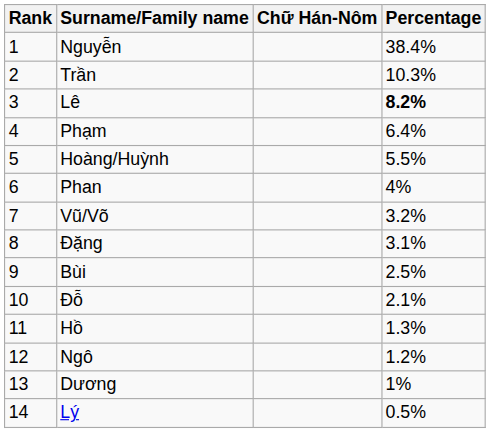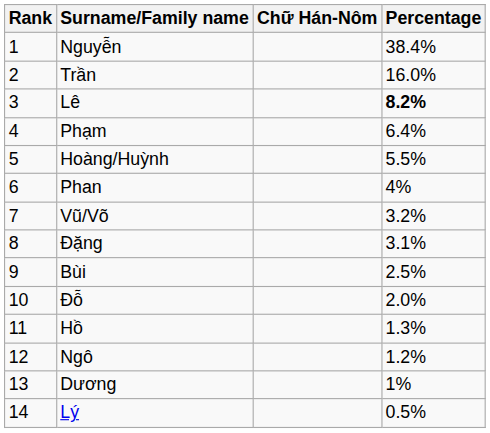Trần | Percentage: 10.3% -> 16.0%
Đỗ | Percentage: 2.1% -> 2.0%
